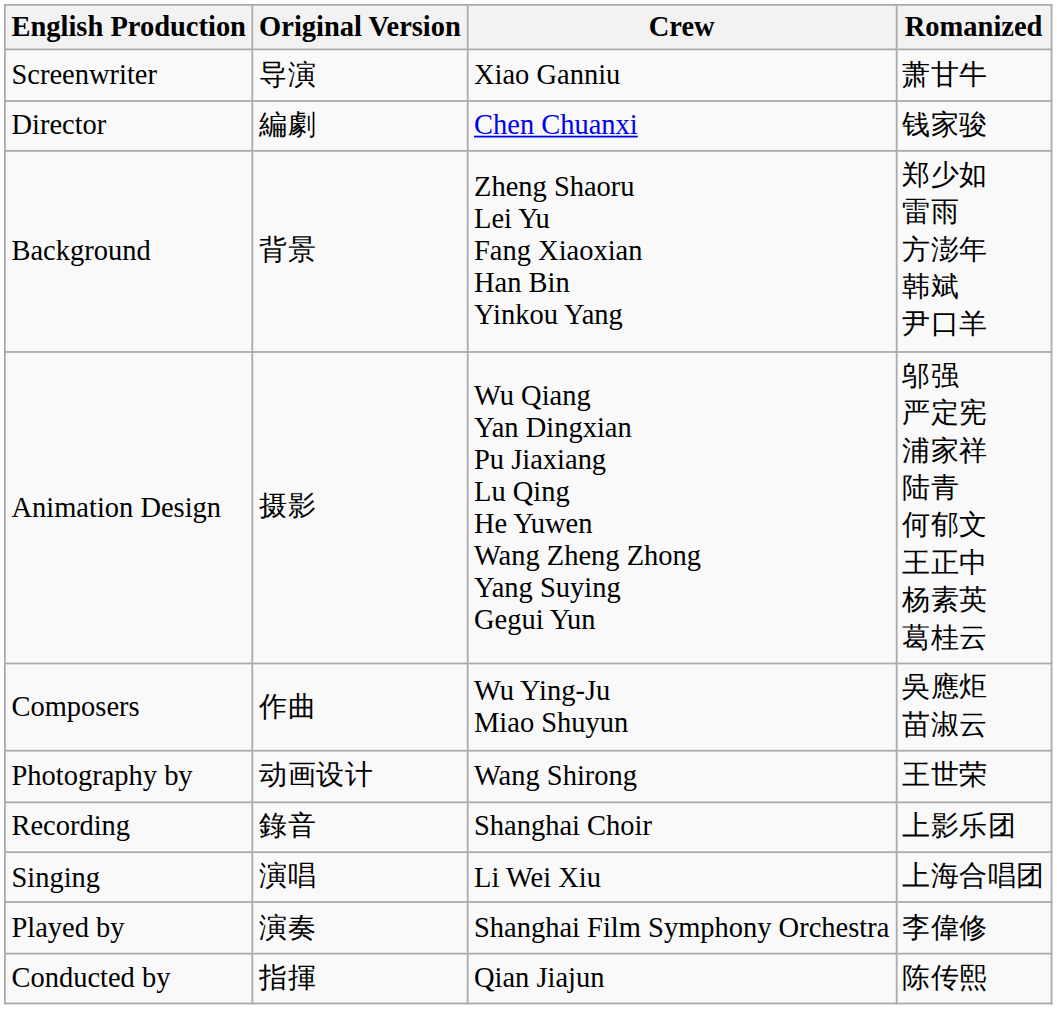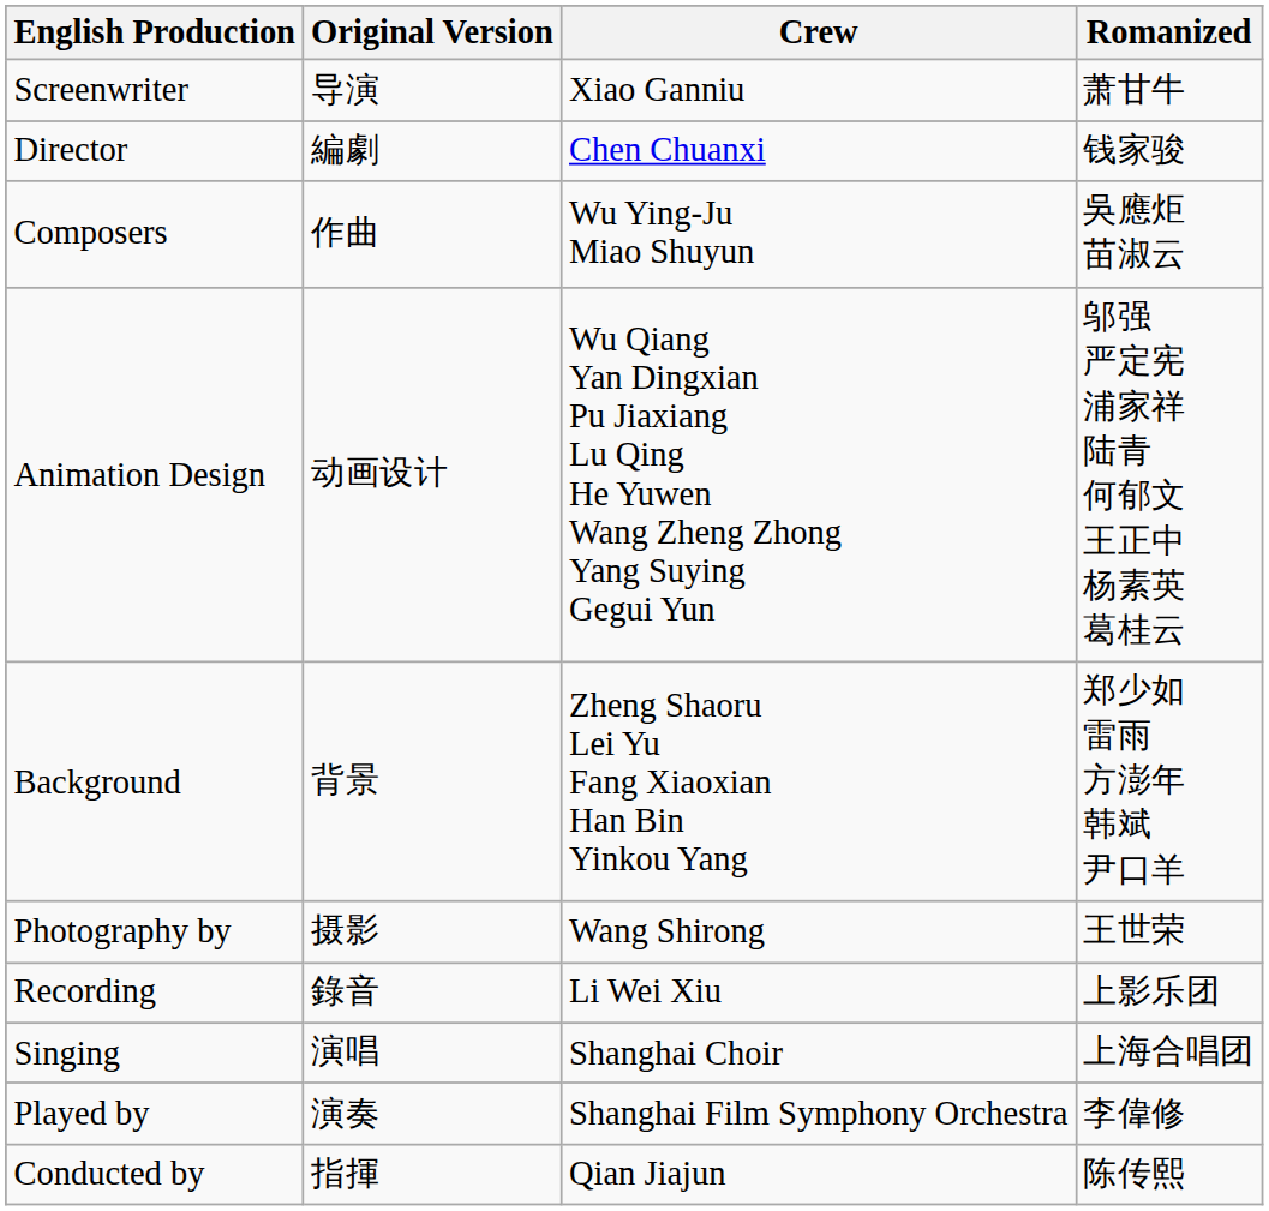rows swapped: Composers <-> Background
Animation Design | Original Version: 摄影 -> 动画设计
Photography by | Original Version: 动画设计 -> 摄影
Recording | Crew: Shanghai Choir -> Li Wei Xiu
Singing | Crew: Li Wei Xiu -> Shanghai Choir
